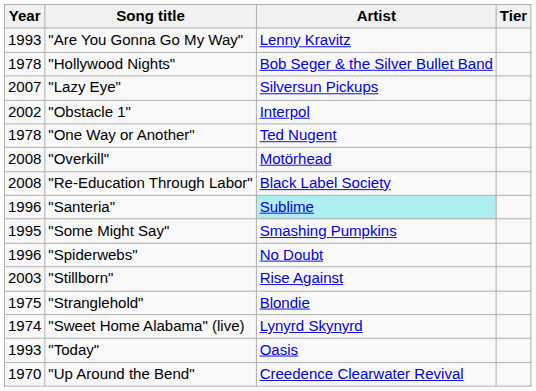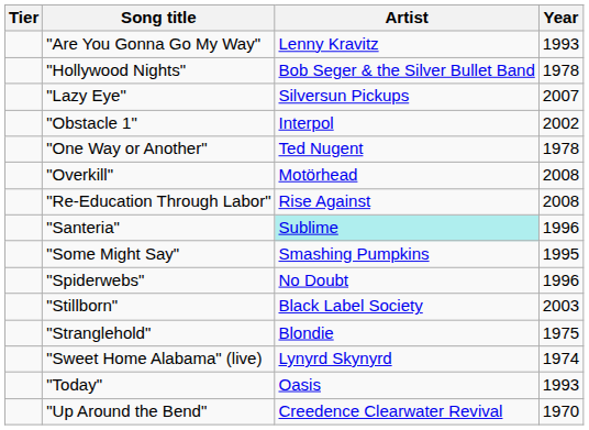columns swapped: Year <-> Tier
"Re-Education Through Labor" | Artist: Black Label Society -> Rise Against
"Stillborn" | Artist: Rise Against -> Black Label Society
